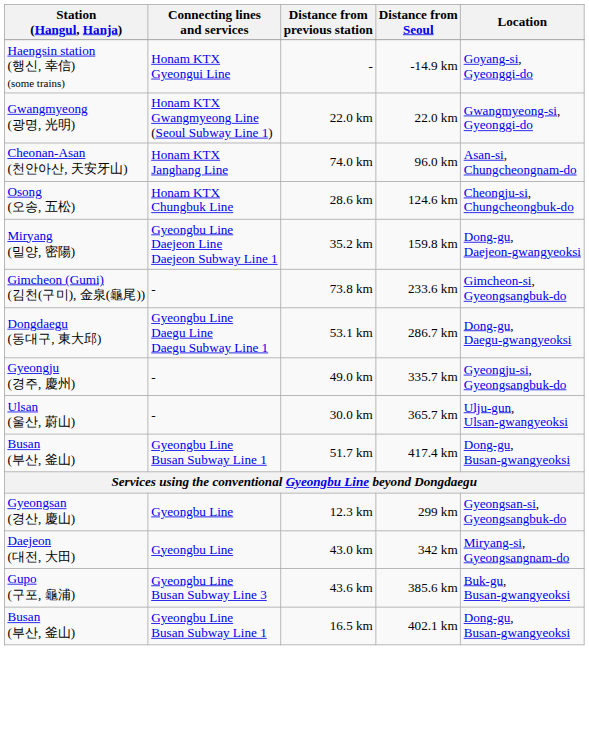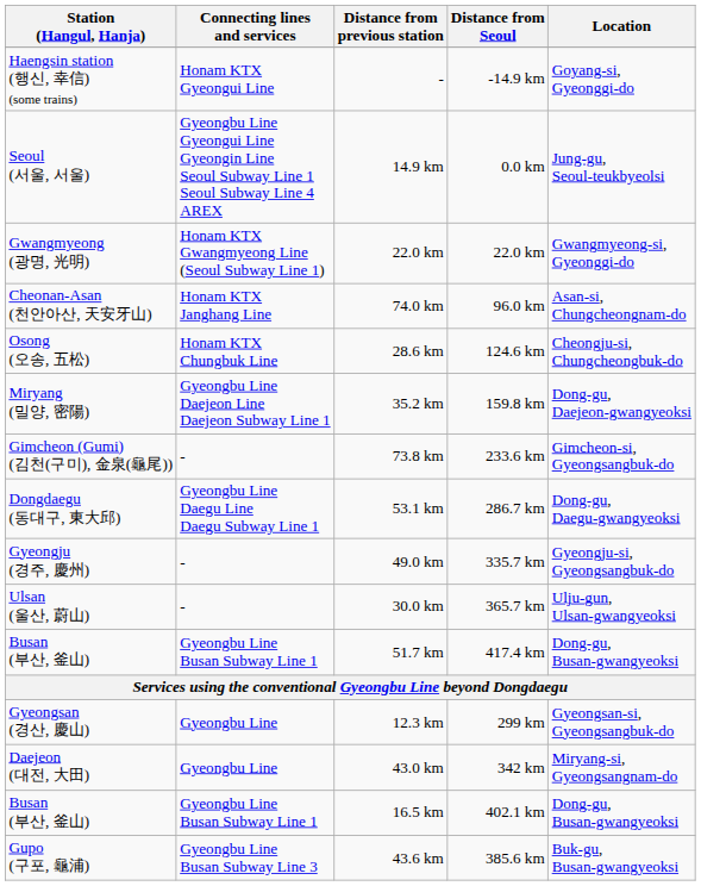+ row: Seoul (서울, 서울) | Gyeongbu Line Gyeongui Line Gyeongin Line Seoul Subway Line 1 Seoul Subway Line 4 AREX | 14.9 km | 0.0 km | Jung-gu, Seoul-teukbyeolsi
rows swapped: 43.6 km <-> 16.5 km
